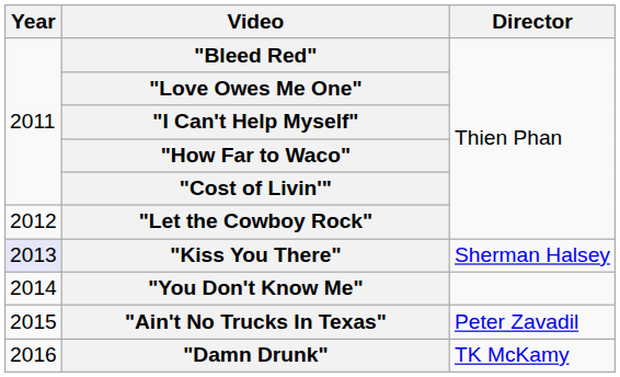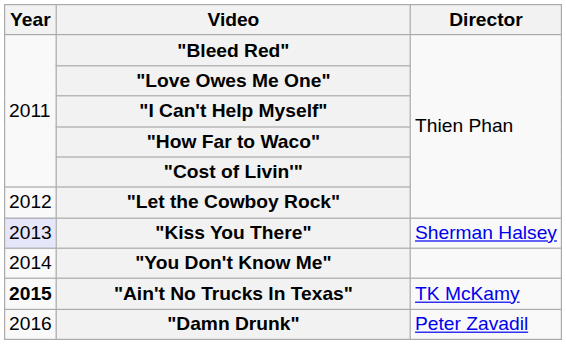"Ain't No Trucks In Texas" | Year: normal -> bold
"Ain't No Trucks In Texas" | Director: Peter Zavadil -> TK McKamy
"Damn Drunk" | Director: TK McKamy -> Peter Zavadil
